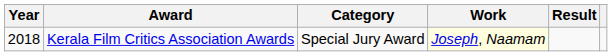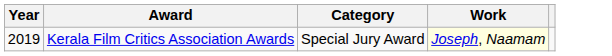- column: Result
Kerala Film Critics Association Awards | Year: 2018 -> 2019
